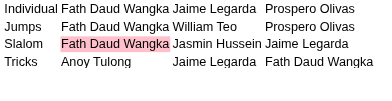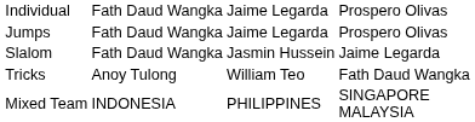Jumps | column 3: William Teo -> Jaime Legarda
Slalom | column 2: pink background -> no background
Tricks | column 3: Jaime Legarda -> William Teo
+ row: Mixed Team | INDONESIA | PHILIPPINES | SINGAPORE MALAYSIA
